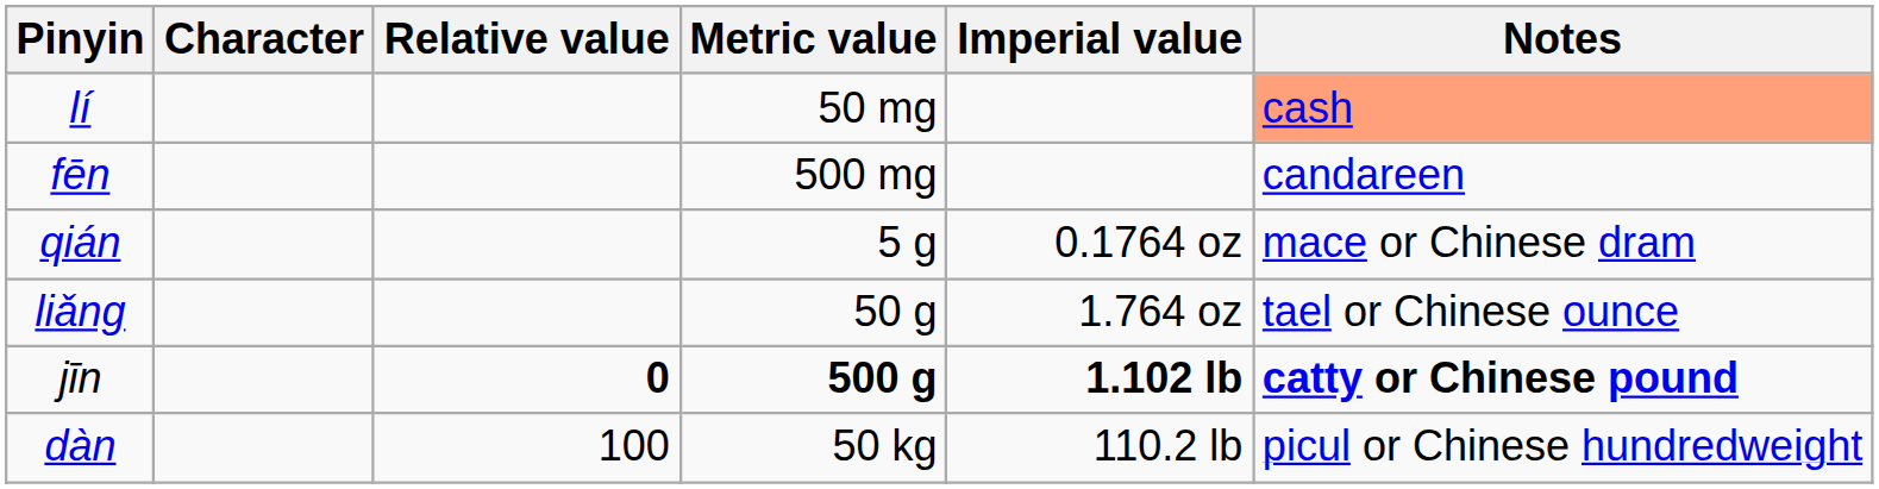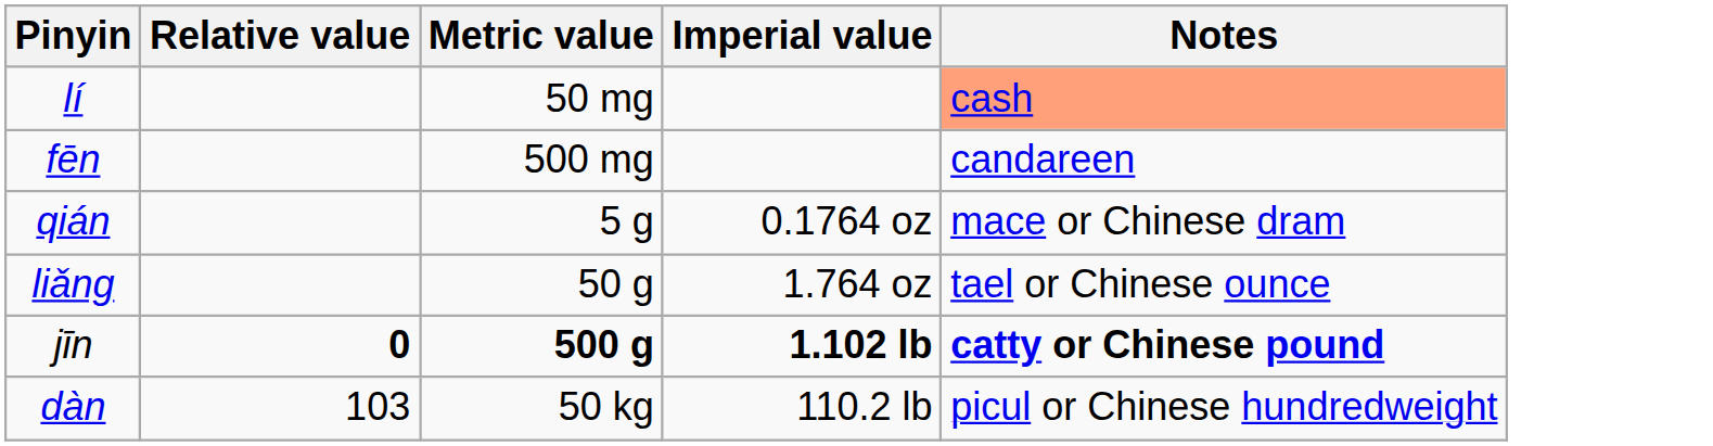- column: Character
dàn | Relative value: 100 -> 103
